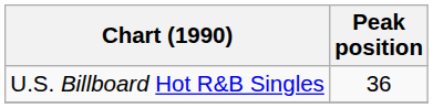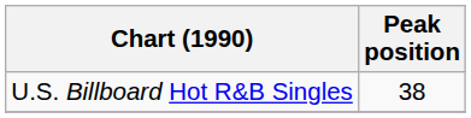U.S. Billboard Hot R&B Singles | Peak position: 36 -> 38
